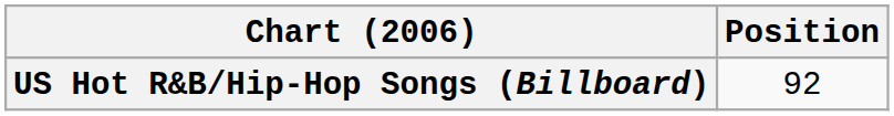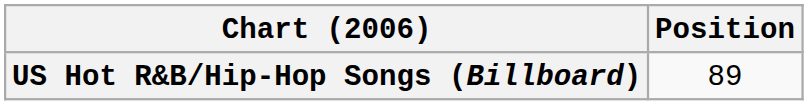US Hot R&B/Hip-Hop Songs (Billboard) | Position: 92 -> 89
